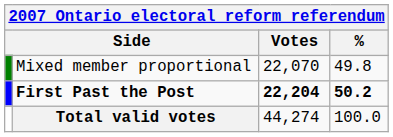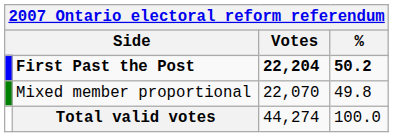rows swapped: First Past the Post <-> Mixed member proportional
